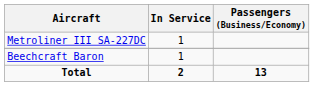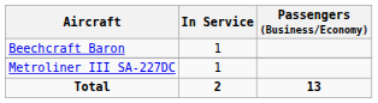rows swapped: Metroliner III SA-227DC <-> Beechcraft Baron
